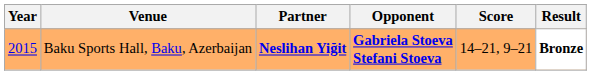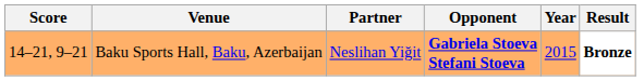columns swapped: Year <-> Score
Baku Sports Hall, Baku, Azerbaijan | Partner: bold -> normal
